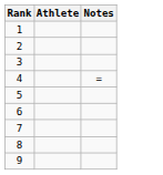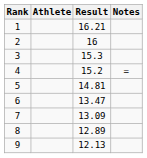+ column: Result | 16.21 | 16 | 15.3 | 15.2 | 14.81 | 13.47 | 13.09 | 12.89 | 12.13
